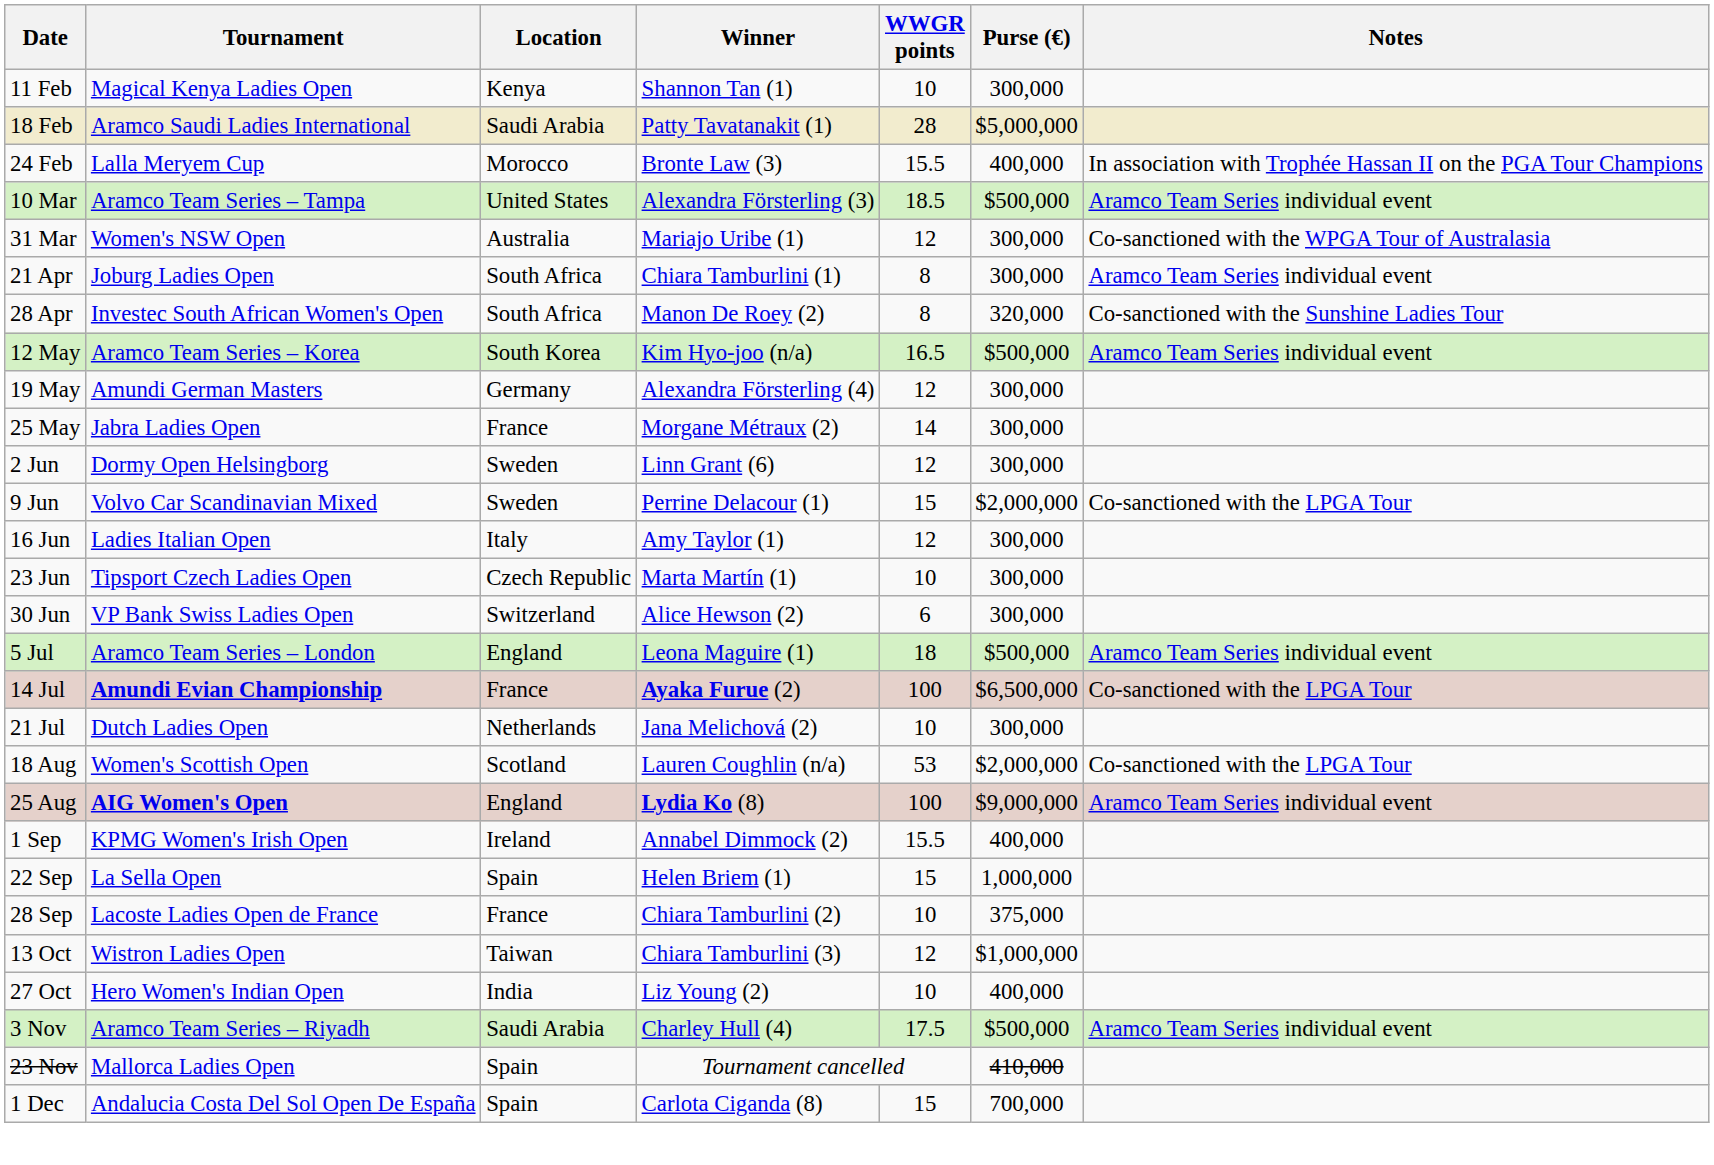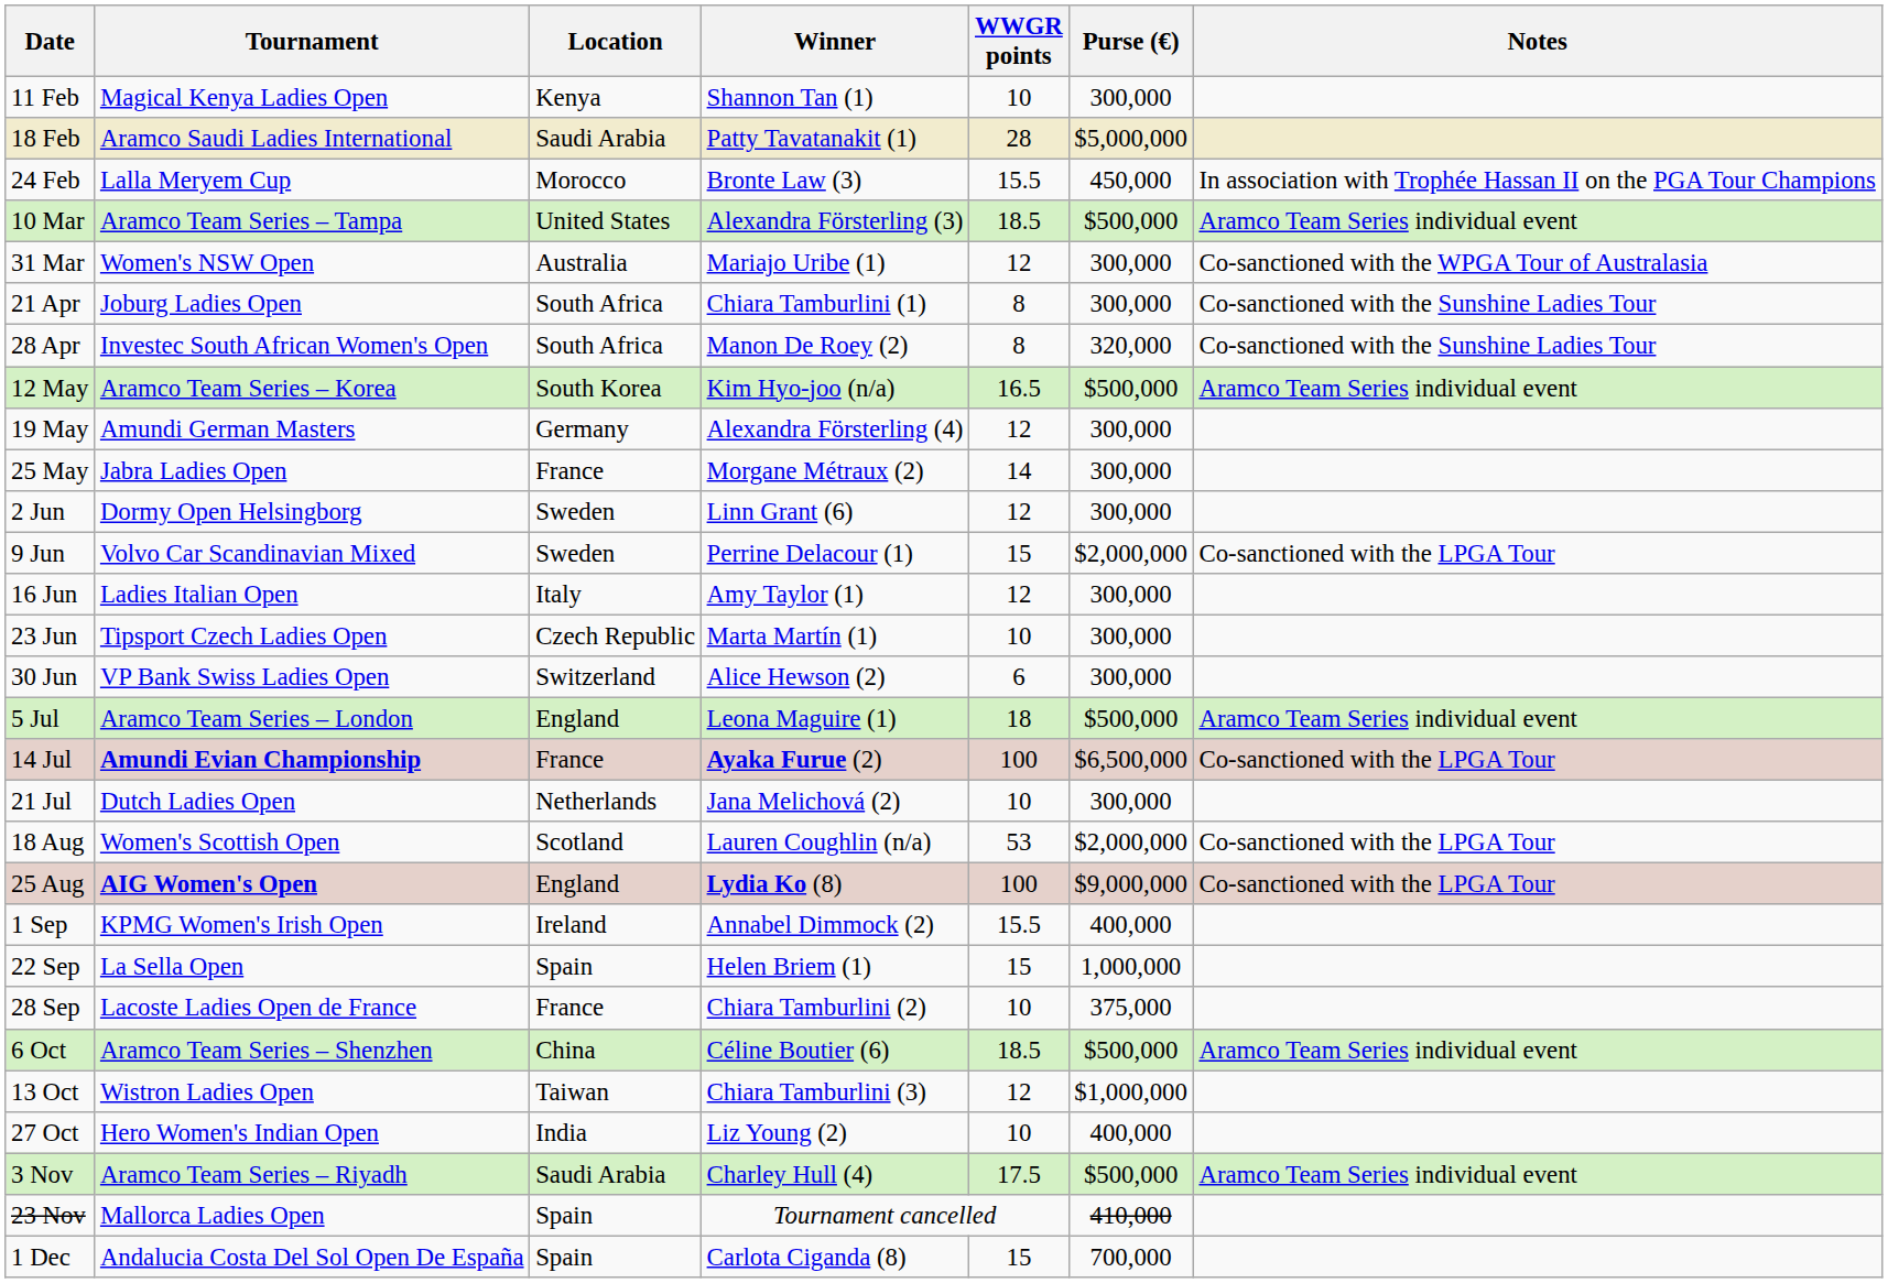24 Feb | Purse (€): 400,000 -> 450,000
21 Apr | Notes: Aramco Team Series individual event -> Co-sanctioned with the Sunshine Ladies Tour
25 Aug | Notes: Aramco Team Series individual event -> Co-sanctioned with the LPGA Tour
+ row: 6 Oct | Aramco Team Series – Shenzhen | China | Céline Boutier (6) | 18.5 | $500,000 | Aramco Team Series individual event
